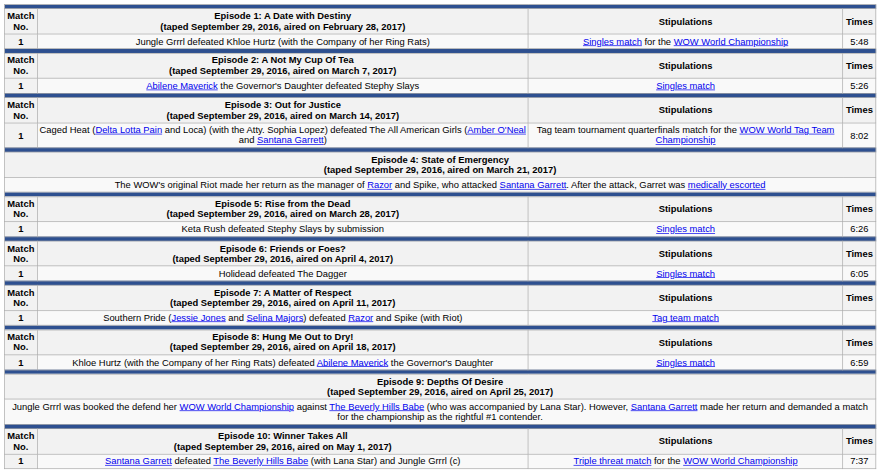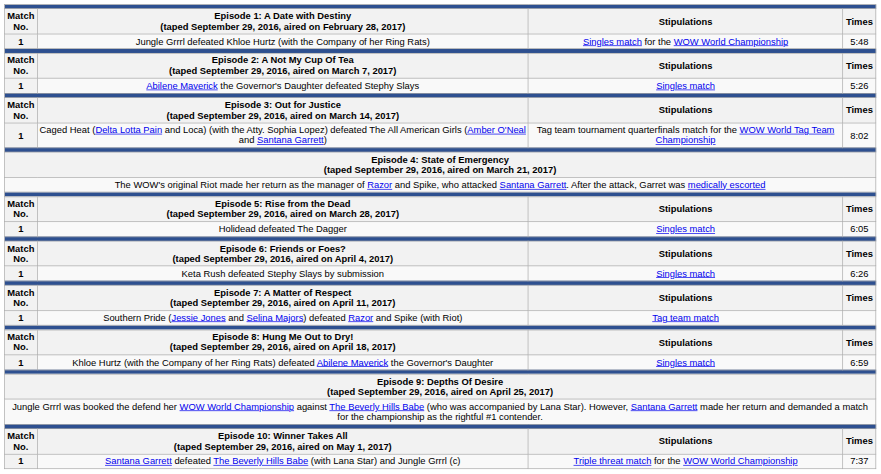rows swapped: Holidead defeated The Dagger <-> Keta Rush defeated Stephy Slays by submission
